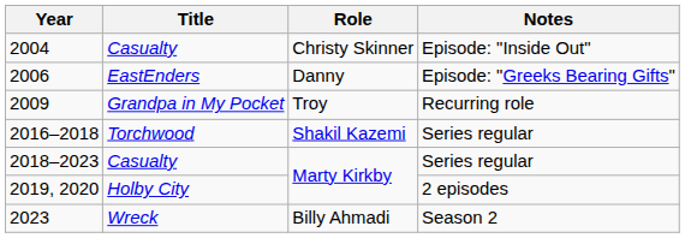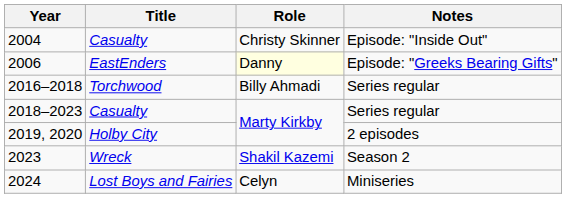2006 | Role: no background -> lightyellow background
- row: 2009 | Grandpa in My Pocket | Troy | Recurring role
2016–2018 | Role: Shakil Kazemi -> Billy Ahmadi
2023 | Role: Billy Ahmadi -> Shakil Kazemi
+ row: 2024 | Lost Boys and Fairies | Celyn | Miniseries
